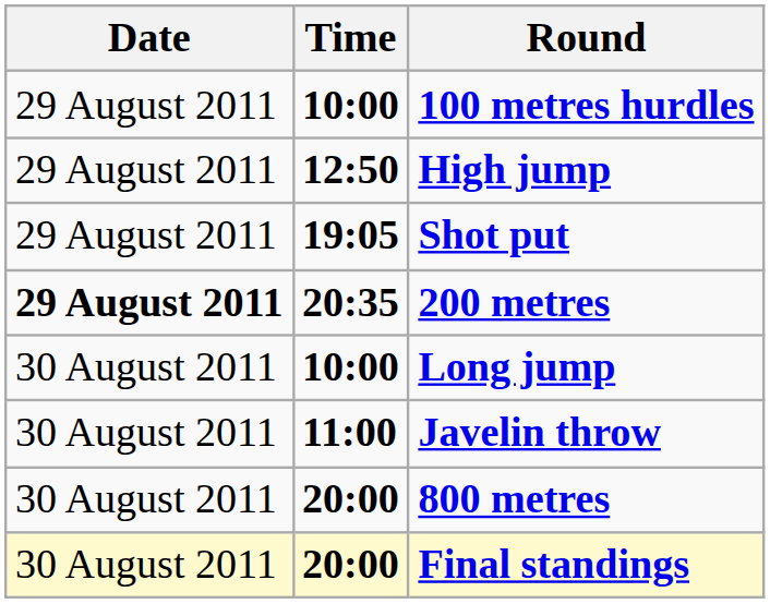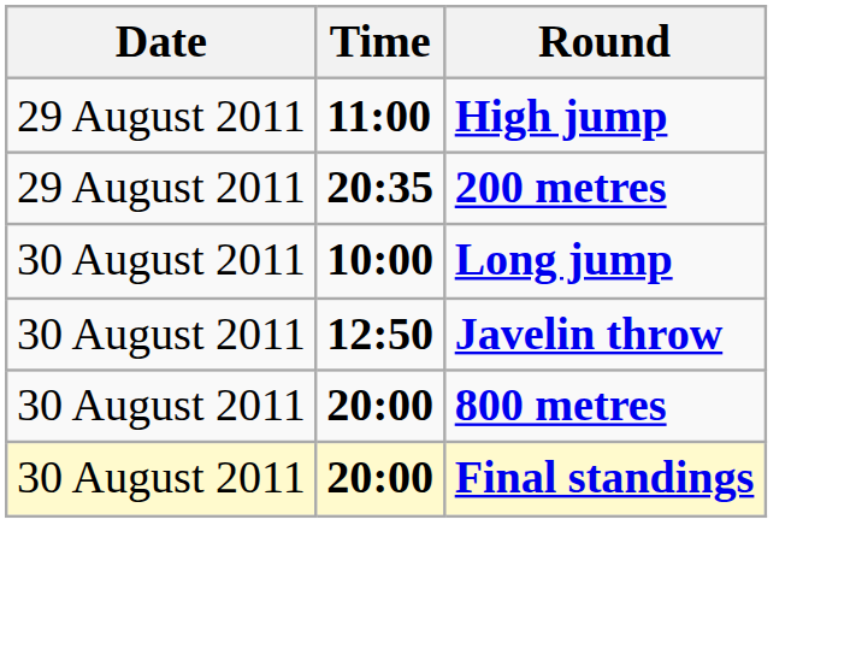- row: 29 August 2011 | 10:00 | 100 metres hurdles
High jump | Time: 12:50 -> 11:00
- row: 29 August 2011 | 19:05 | Shot put
200 metres | Date: bold -> normal
Javelin throw | Time: 11:00 -> 12:50
